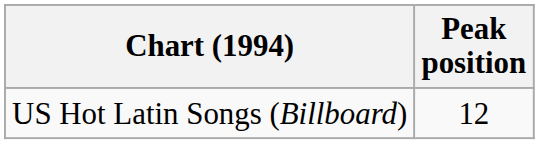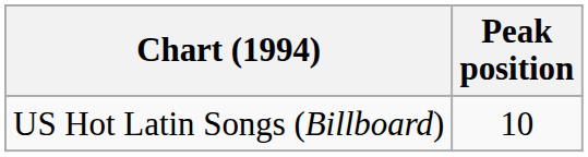US Hot Latin Songs (Billboard) | Peak position: 12 -> 10
